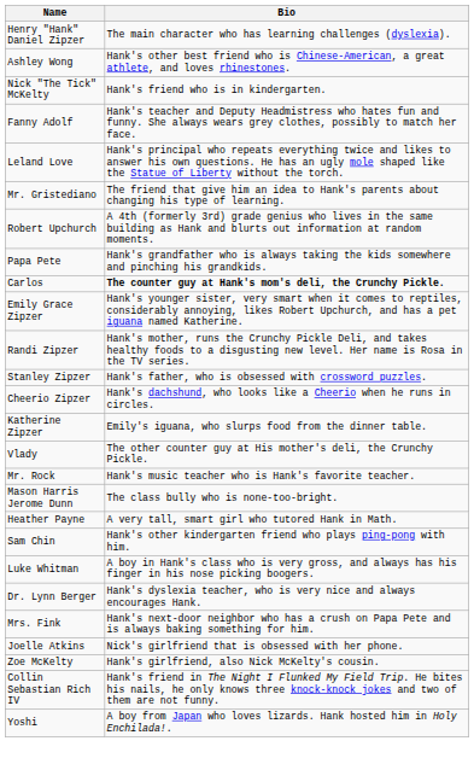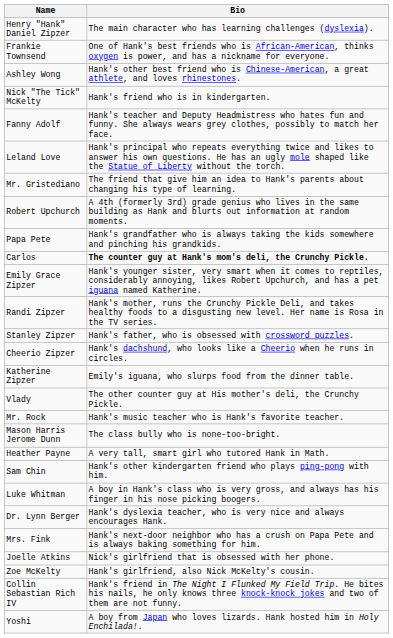+ row: Frankie Townsend | One of Hank's best friends who is African-American, thinks oxygen is power, and has a nickname for everyone.
